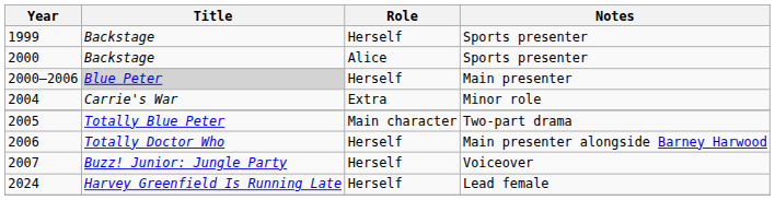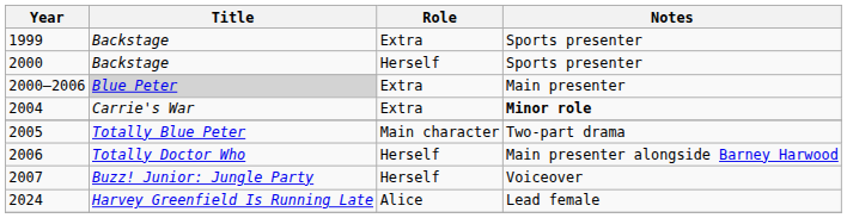1999 | Role: Herself -> Extra
2000 | Role: Alice -> Herself
2000–2006 | Role: Herself -> Extra
2004 | Notes: normal -> bold
2024 | Role: Herself -> Alice
